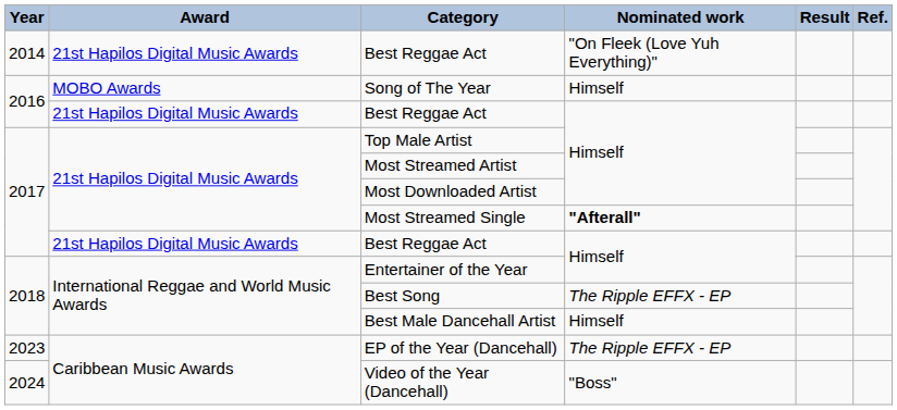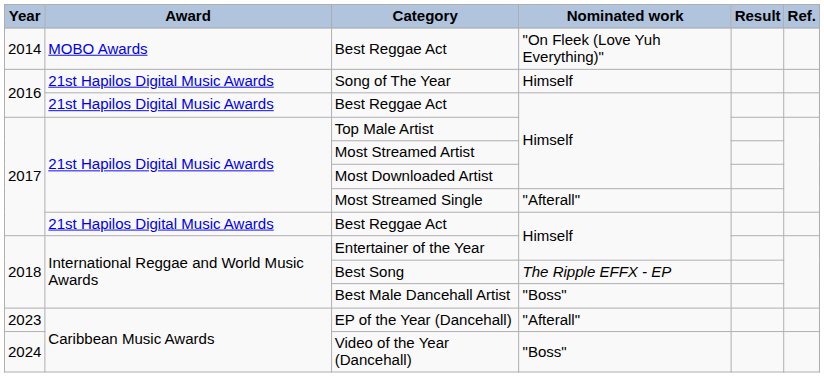2014 / Best Reggae Act | Award: 21st Hapilos Digital Music Awards -> MOBO Awards
Song of The Year | Award: MOBO Awards -> 21st Hapilos Digital Music Awards
Most Streamed Single | Nominated work: bold -> normal
Best Male Dancehall Artist | Nominated work: Himself -> "Boss"
EP of the Year (Dancehall) | Nominated work: The Ripple EFFX - EP -> "Afterall"
